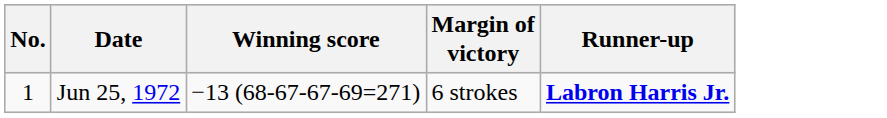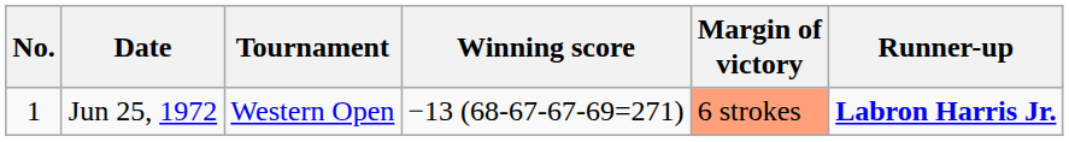+ column: Tournament | Western Open
Jun 25, 1972 | Margin of victory: no background -> lightsalmon background
